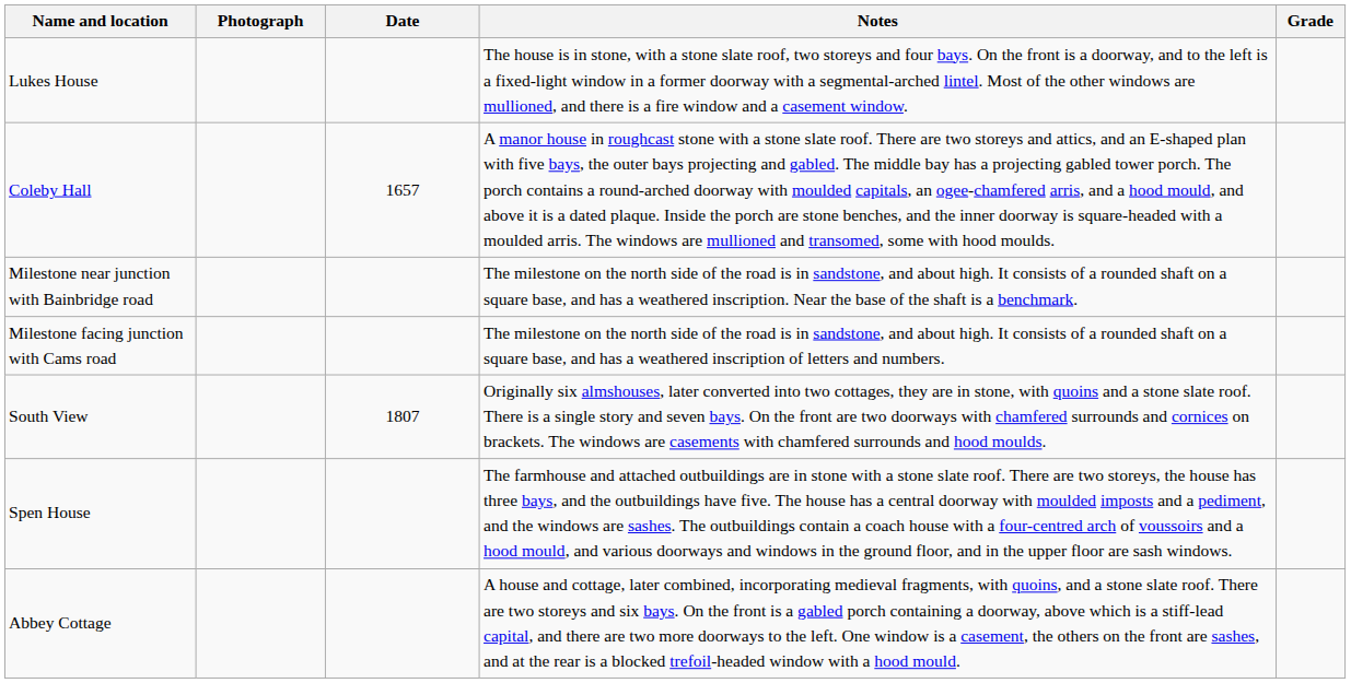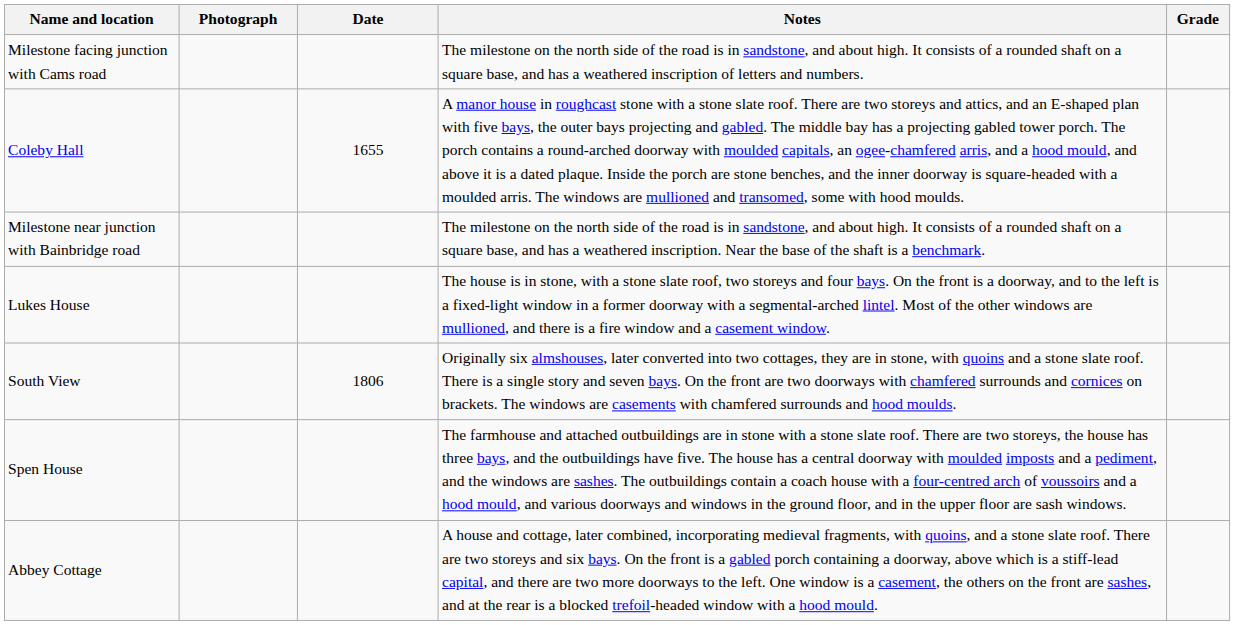rows swapped: Lukes House <-> Milestone facing junction with Cams road
Coleby Hall | Date: 1657 -> 1655
South View | Date: 1807 -> 1806
